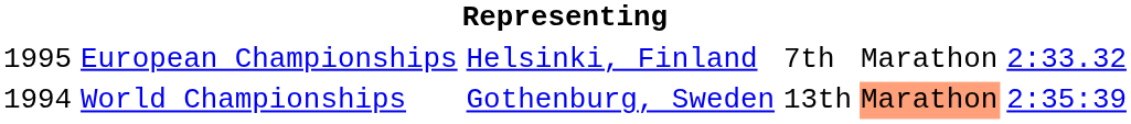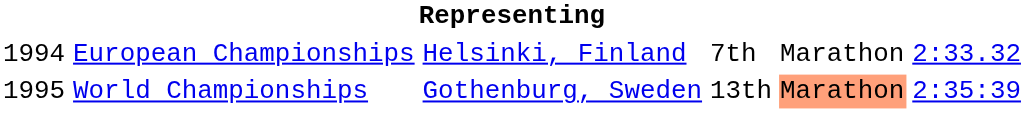European Championships | column 1: 1995 -> 1994
World Championships | column 1: 1994 -> 1995
